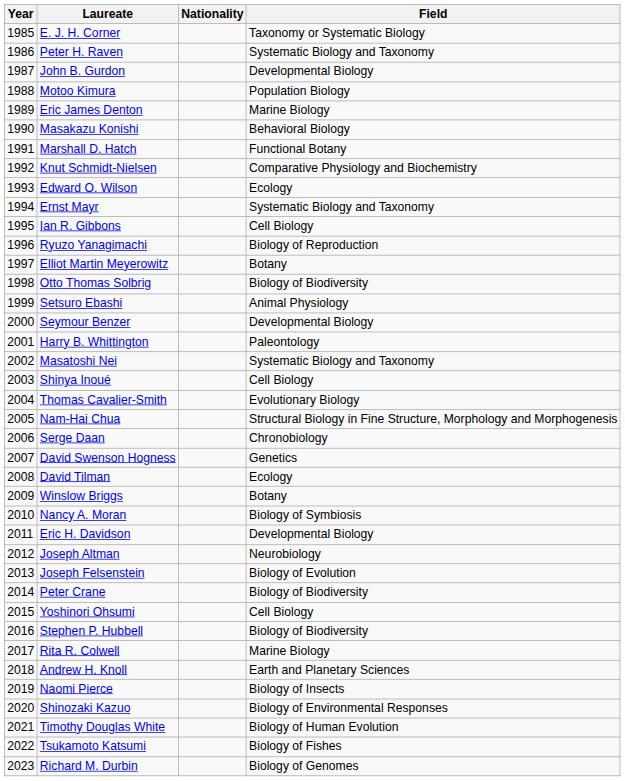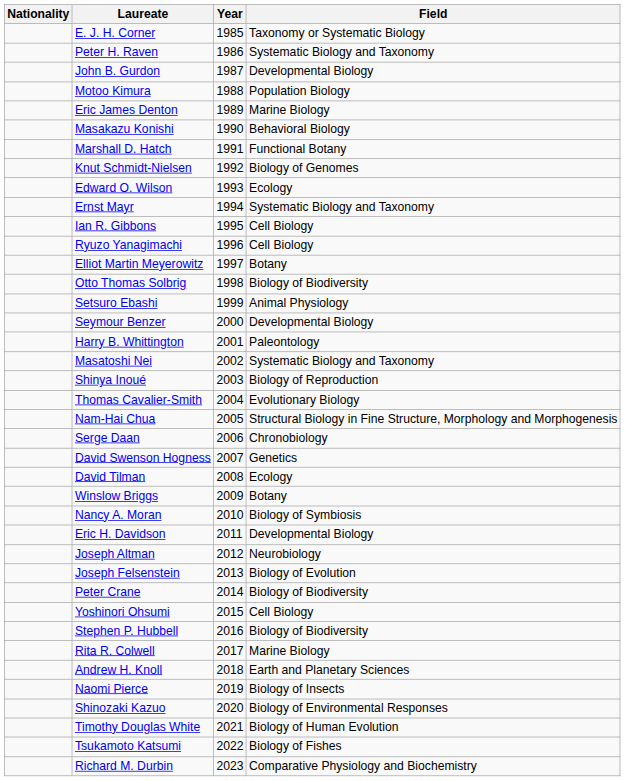columns swapped: Year <-> Nationality
Knut Schmidt-Nielsen | Field: Comparative Physiology and Biochemistry -> Biology of Genomes
Ryuzo Yanagimachi | Field: Biology of Reproduction -> Cell Biology
Shinya Inoué | Field: Cell Biology -> Biology of Reproduction
Richard M. Durbin | Field: Biology of Genomes -> Comparative Physiology and Biochemistry
